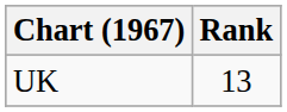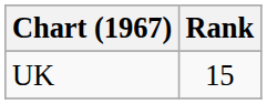UK | Rank: 13 -> 15
